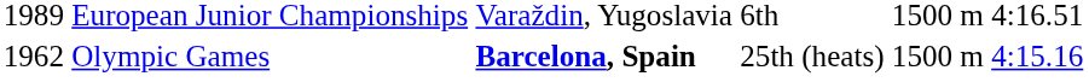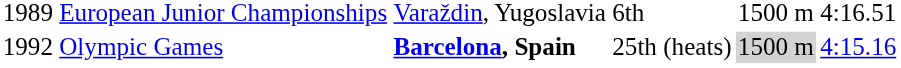Olympic Games | column 1: 1962 -> 1992
Olympic Games | column 5: no background -> lightgrey background
